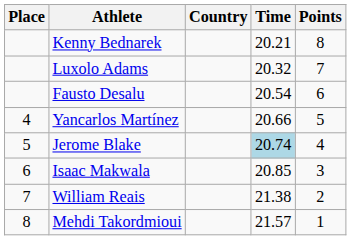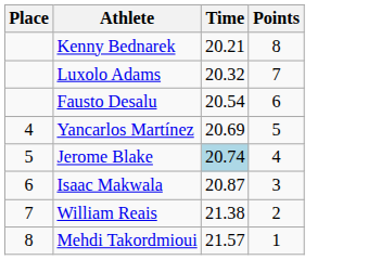- column: Country
Yancarlos Martínez | Time: 20.66 -> 20.69
Isaac Makwala | Time: 20.85 -> 20.87
